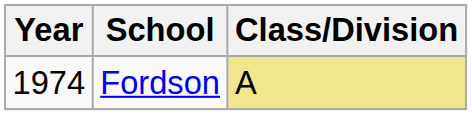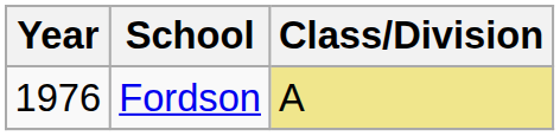Fordson | Year: 1974 -> 1976
